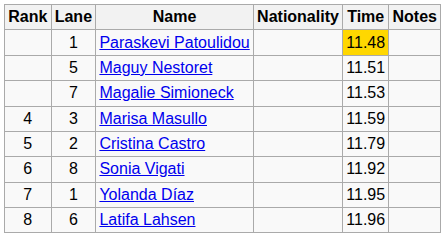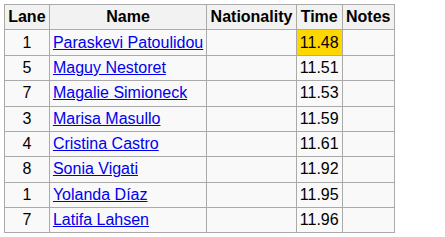- column: Rank | 4 | 5 | 6 | 7 | 8
Cristina Castro | Lane: 2 -> 4
Cristina Castro | Time: 11.79 -> 11.61
Latifa Lahsen | Lane: 6 -> 7
